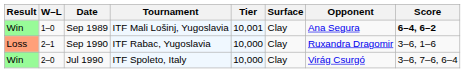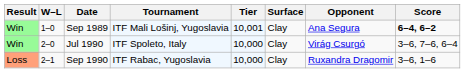rows swapped: Jul 1990 <-> Sep 1990
